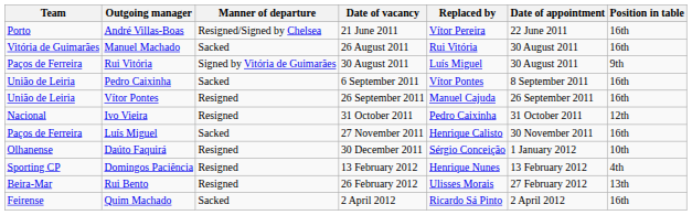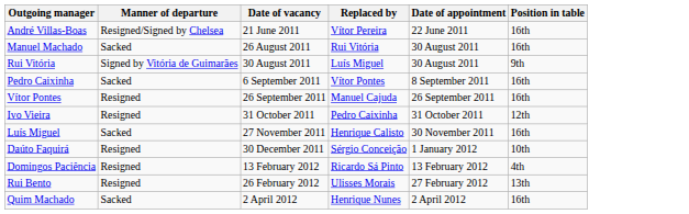- column: Team | Porto | Vitória de Guimarães | Paços de Ferreira | União de Leiria | União de Leiria | Nacional | Paços de Ferreira | Olhanense | Sporting CP | Beira-Mar | Feirense
Domingos Paciência | Replaced by: Henrique Nunes -> Ricardo Sá Pinto
Quim Machado | Replaced by: Ricardo Sá Pinto -> Henrique Nunes
